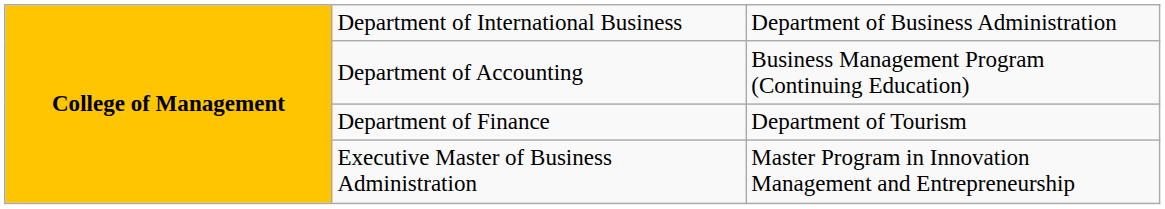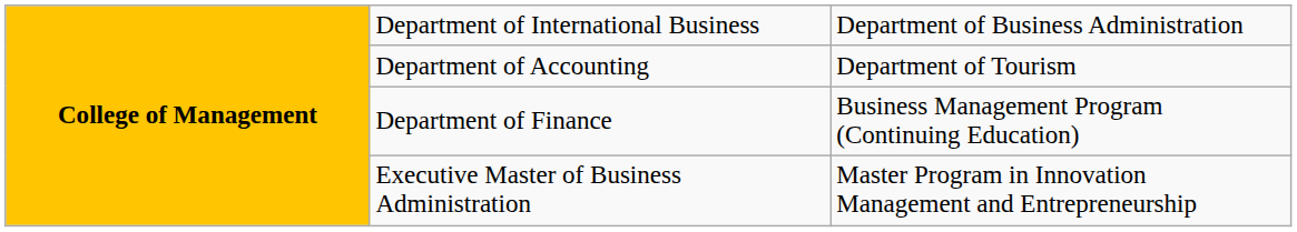Department of Accounting | column 3: Business Management Program (Continuing Education) -> Department of Tourism
Department of Finance | column 3: Department of Tourism -> Business Management Program (Continuing Education)
